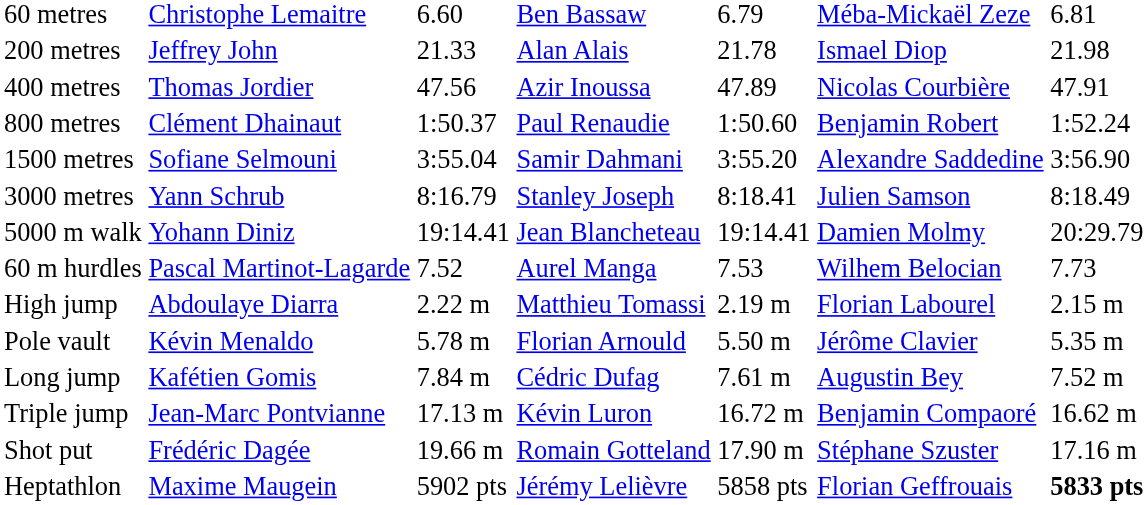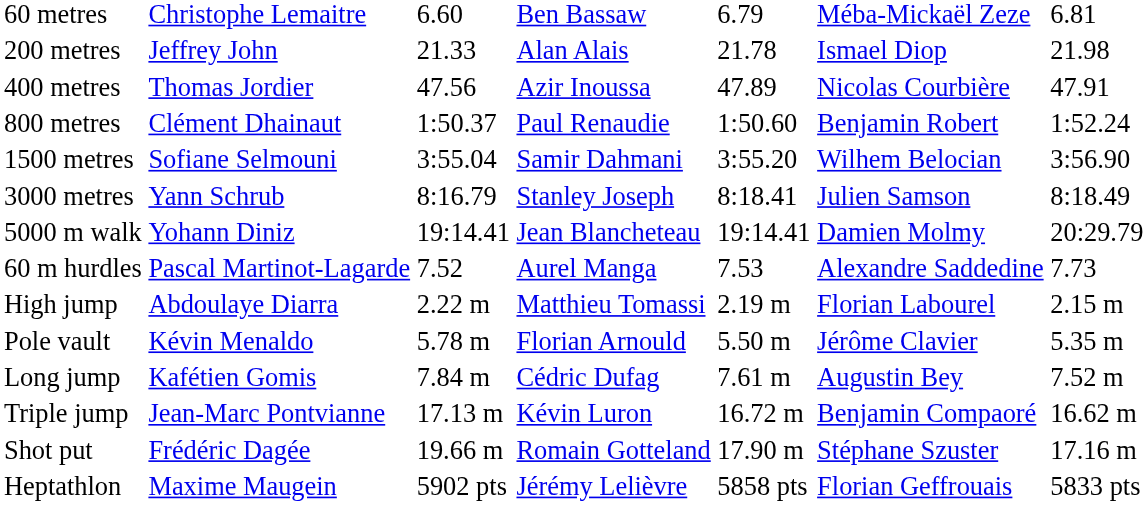1500 metres | column 6: Alexandre Saddedine -> Wilhem Belocian
60 m hurdles | column 6: Wilhem Belocian -> Alexandre Saddedine
Heptathlon | column 7: bold -> normal
